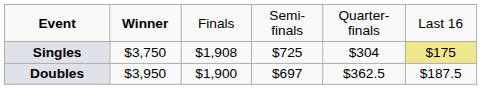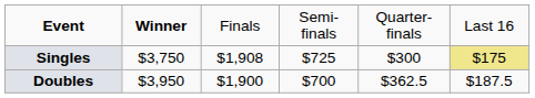Singles | column 5: $304 -> $300
Doubles | column 4: $697 -> $700
